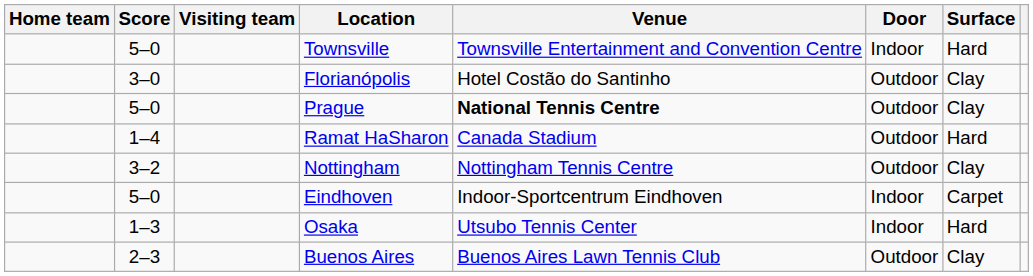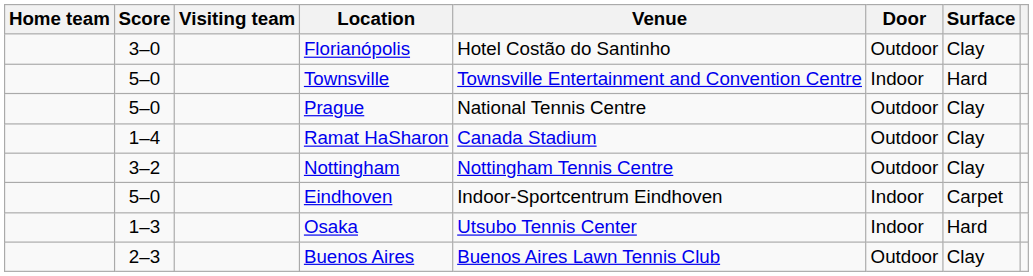rows swapped: Townsville <-> Florianópolis
Prague | Venue: bold -> normal
Ramat HaSharon | Surface: Hard -> Clay
